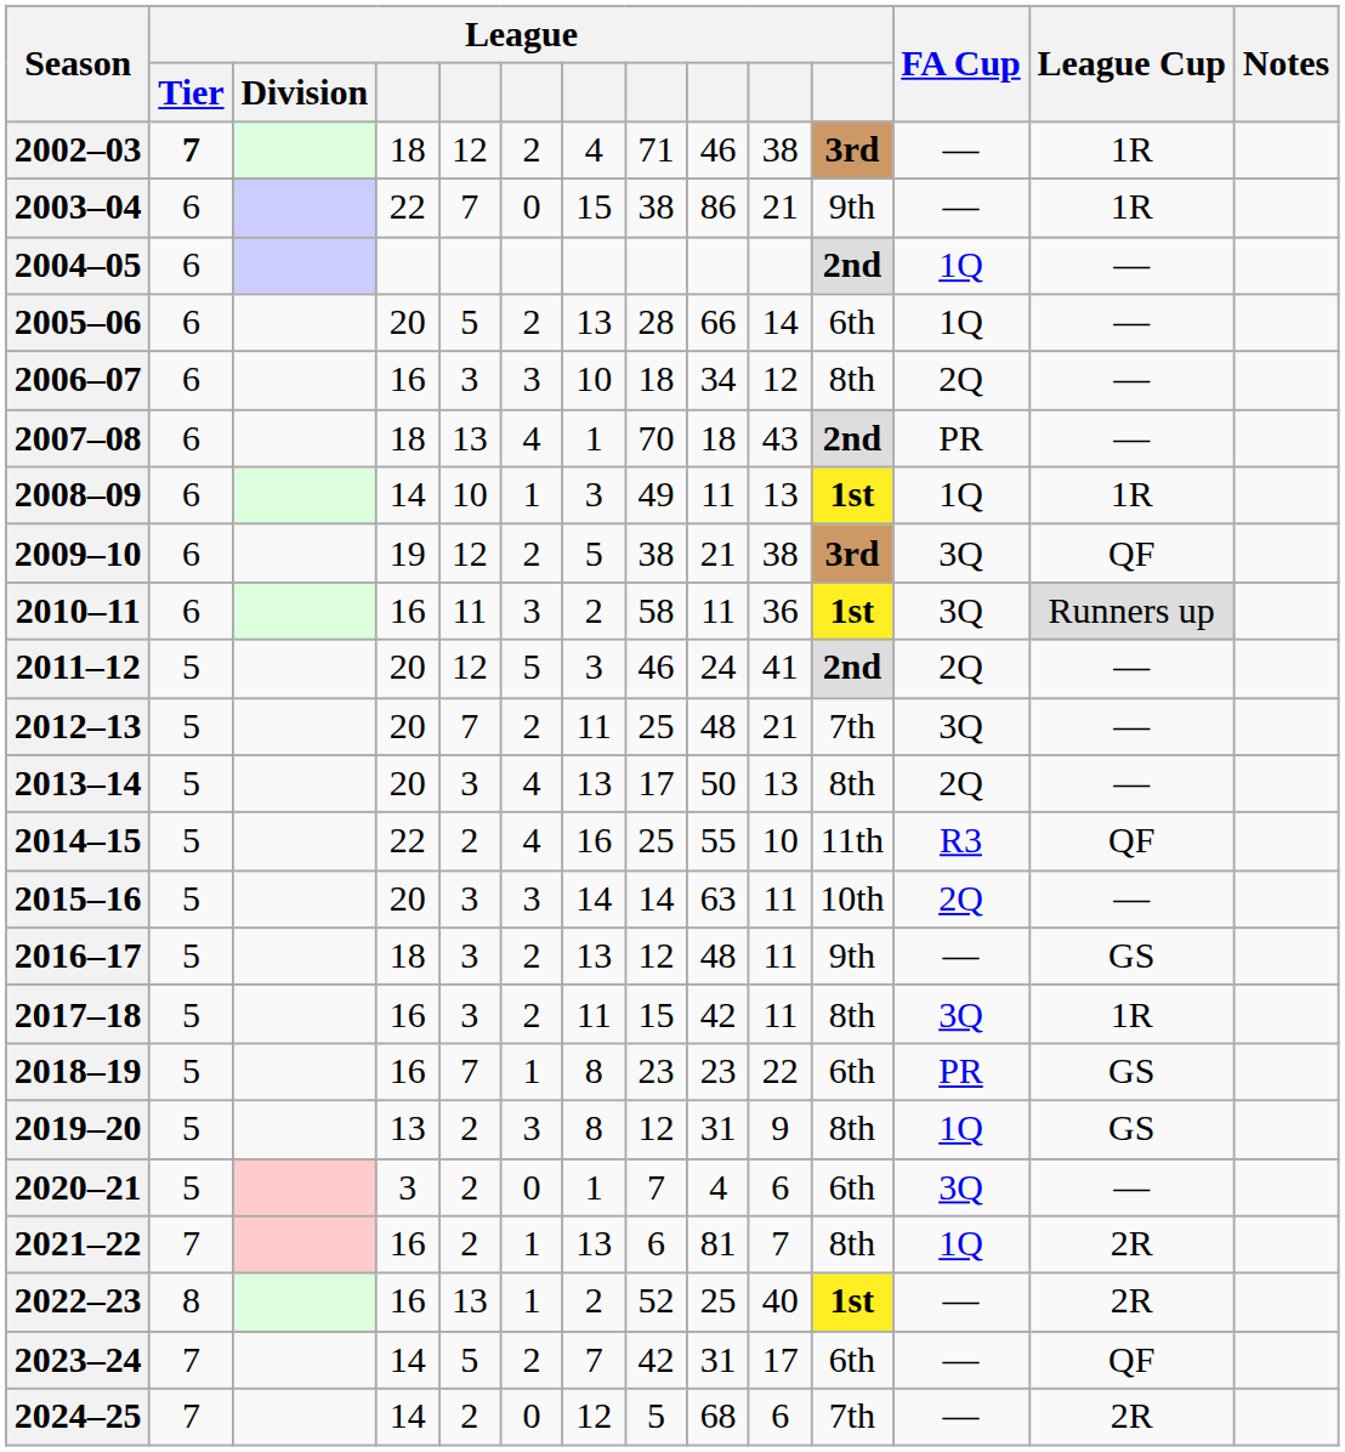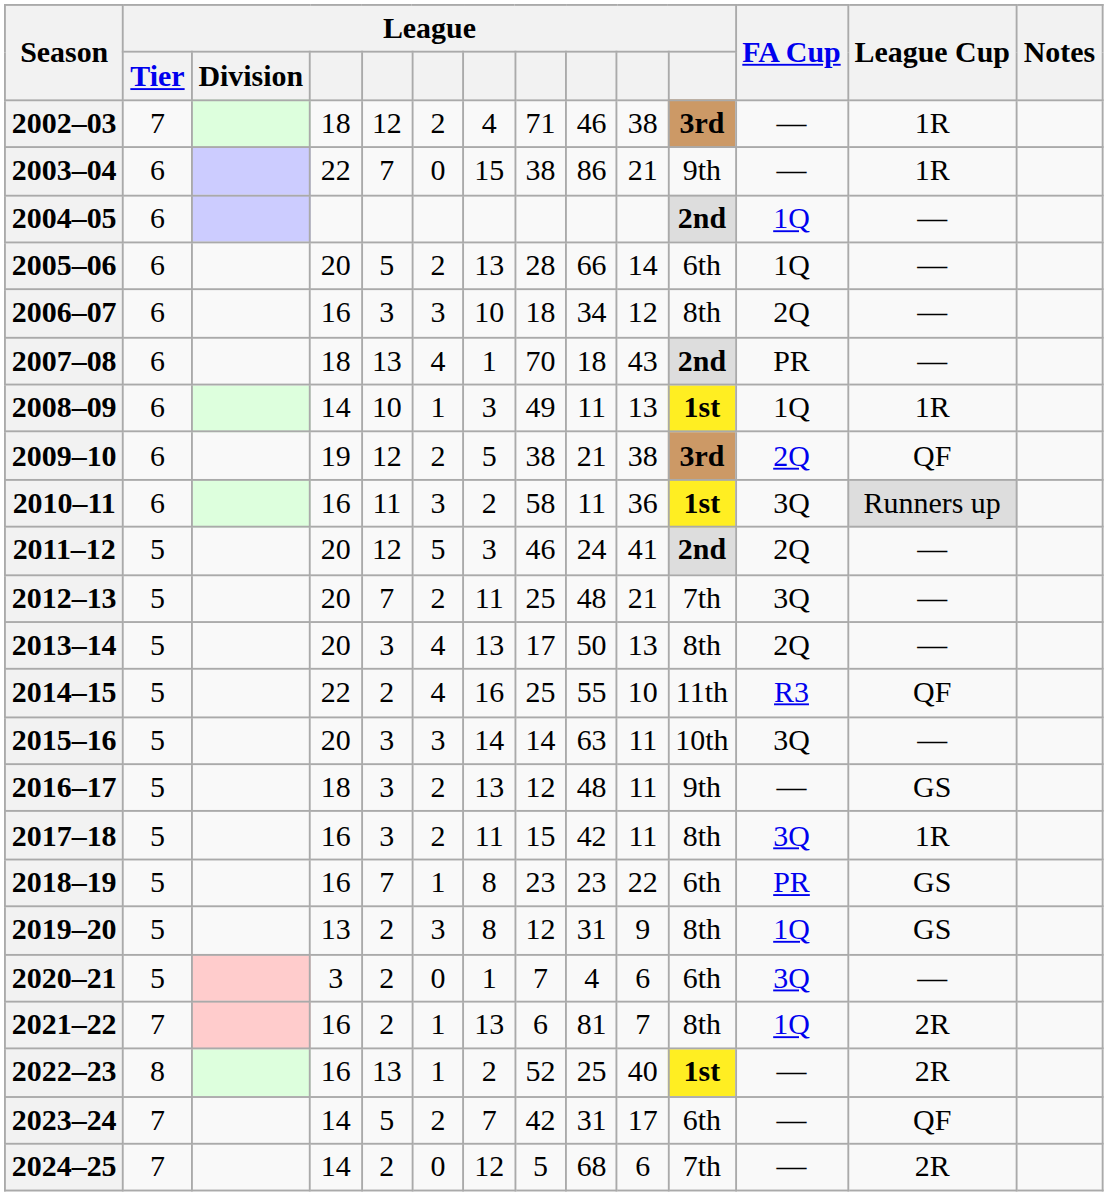2002–03 | League / Tier: bold -> normal
2009–10 | FA Cup: 3Q -> 2Q
2015–16 | FA Cup: 2Q -> 3Q
